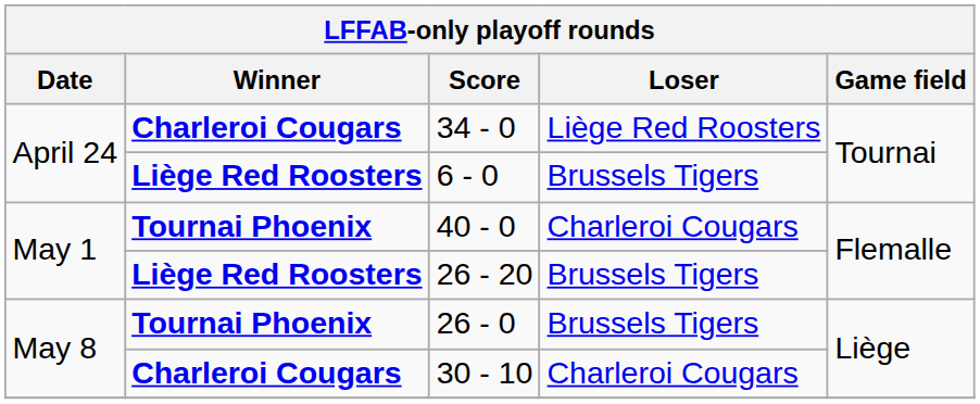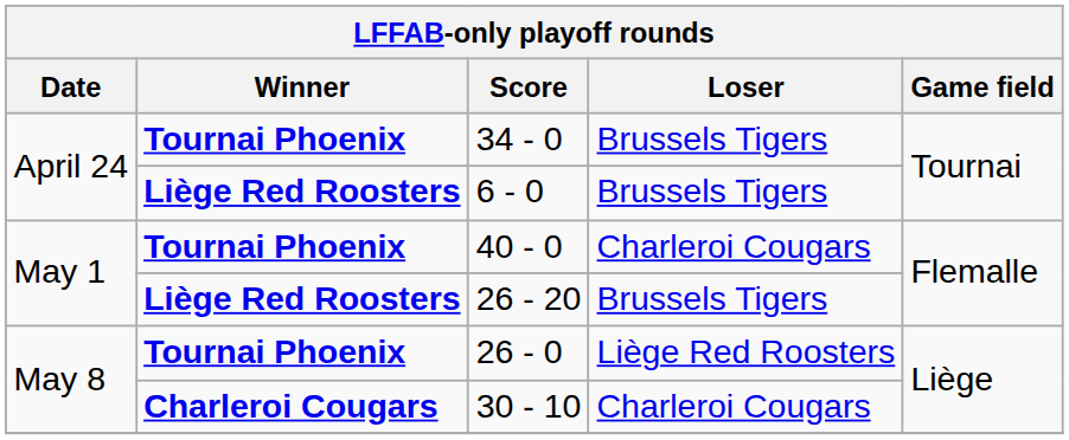34 - 0 | Winner: Charleroi Cougars -> Tournai Phoenix
34 - 0 | Loser: Liège Red Roosters -> Brussels Tigers
26 - 0 | Loser: Brussels Tigers -> Liège Red Roosters
